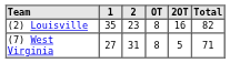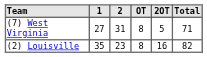rows swapped: (7) West Virginia <-> (2) Louisville
